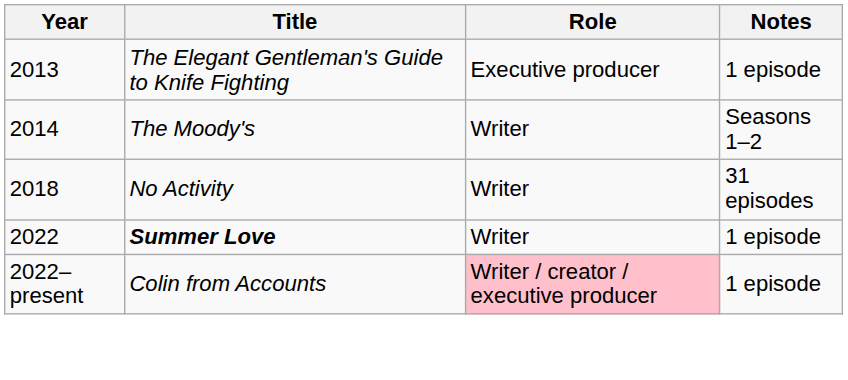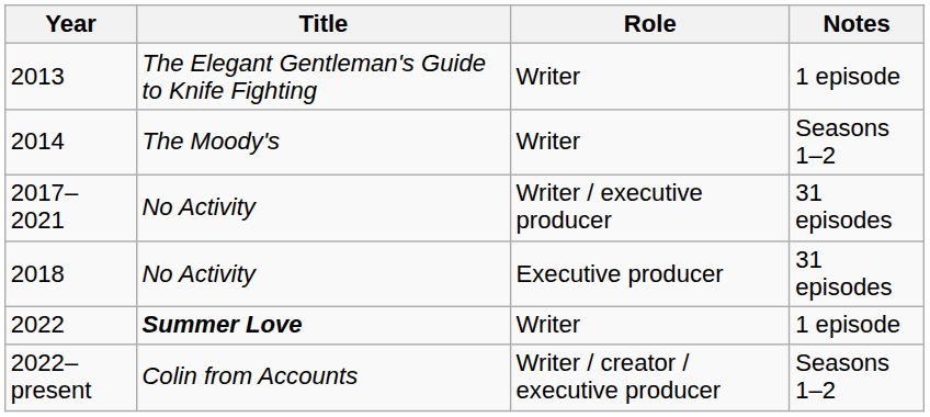2013 | Role: Executive producer -> Writer
+ row: 2017–2021 | No Activity | Writer / executive producer | 31 episodes
2018 | Role: Writer -> Executive producer
2022–present | Role: pink background -> no background
2022–present | Notes: 1 episode -> Seasons 1–2
